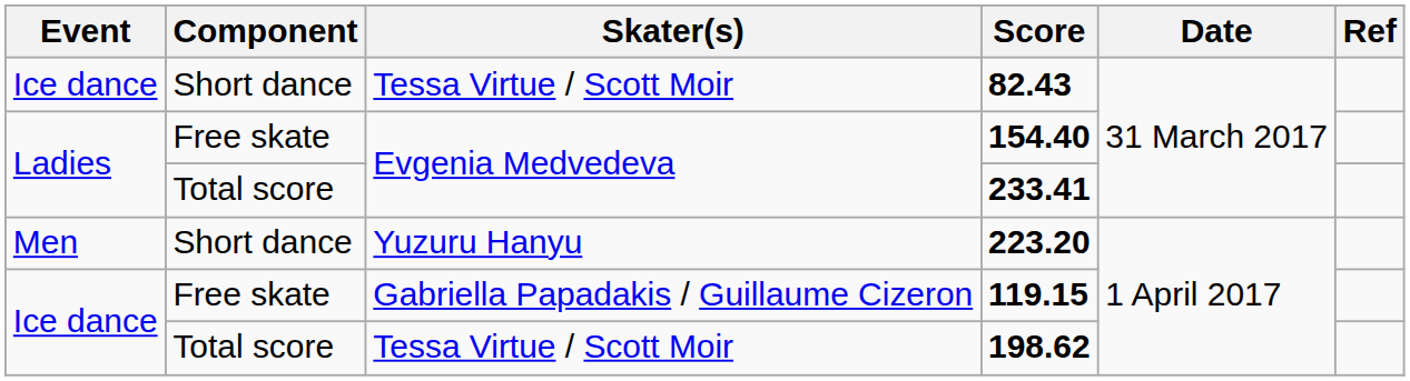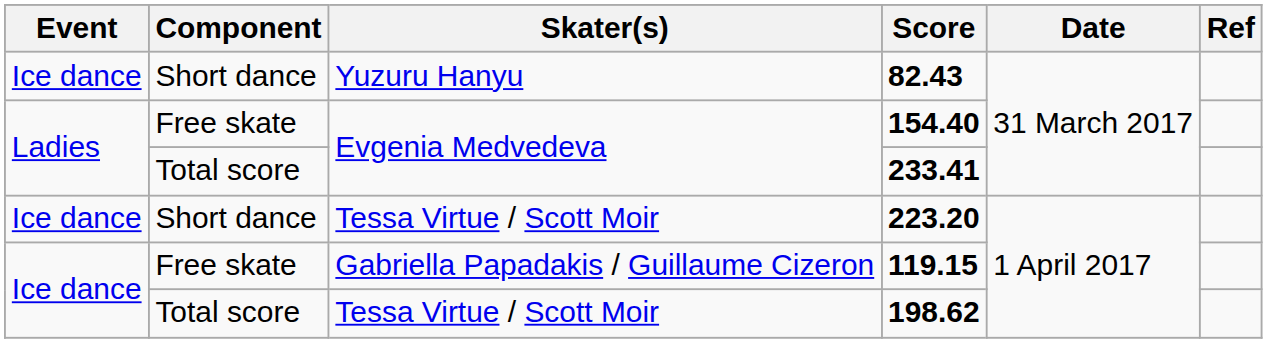82.43 | Skater(s): Tessa Virtue / Scott Moir -> Yuzuru Hanyu
223.20 | Event: Men -> Ice dance
223.20 | Skater(s): Yuzuru Hanyu -> Tessa Virtue / Scott Moir
